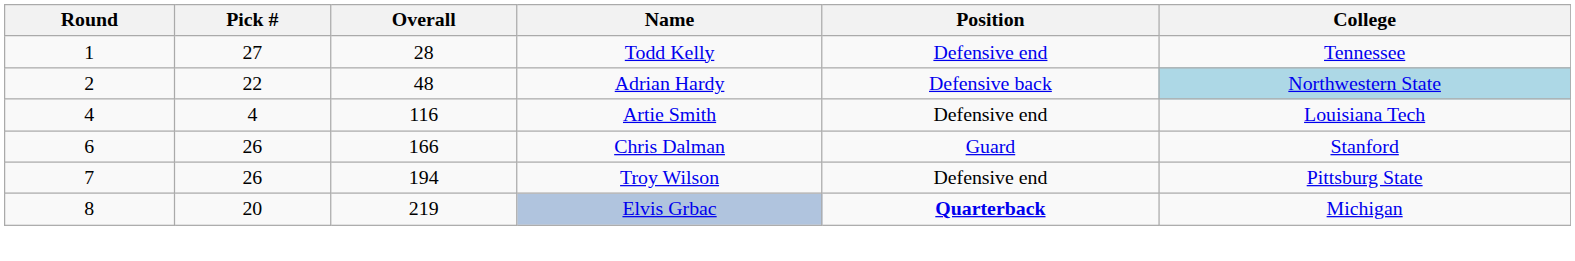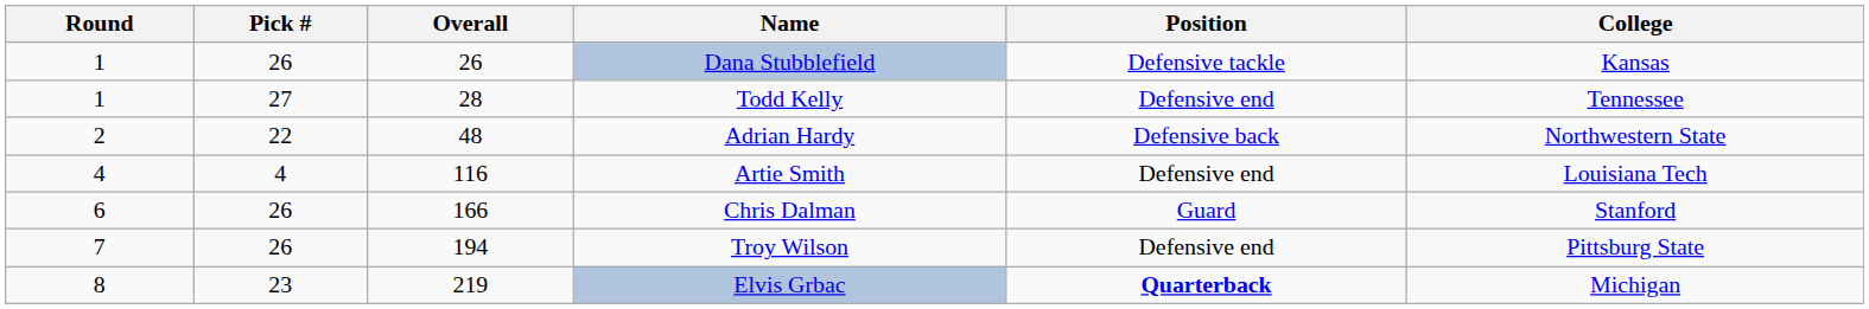+ row: 1 | 26 | 26 | Dana Stubblefield | Defensive tackle | Kansas
Adrian Hardy | College: lightblue background -> no background
Elvis Grbac | Pick #: 20 -> 23
